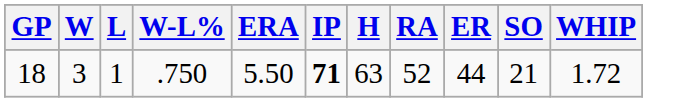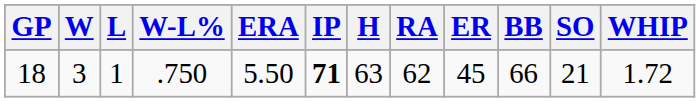+ column: BB | 66
18 | RA: 52 -> 62
18 | ER: 44 -> 45
